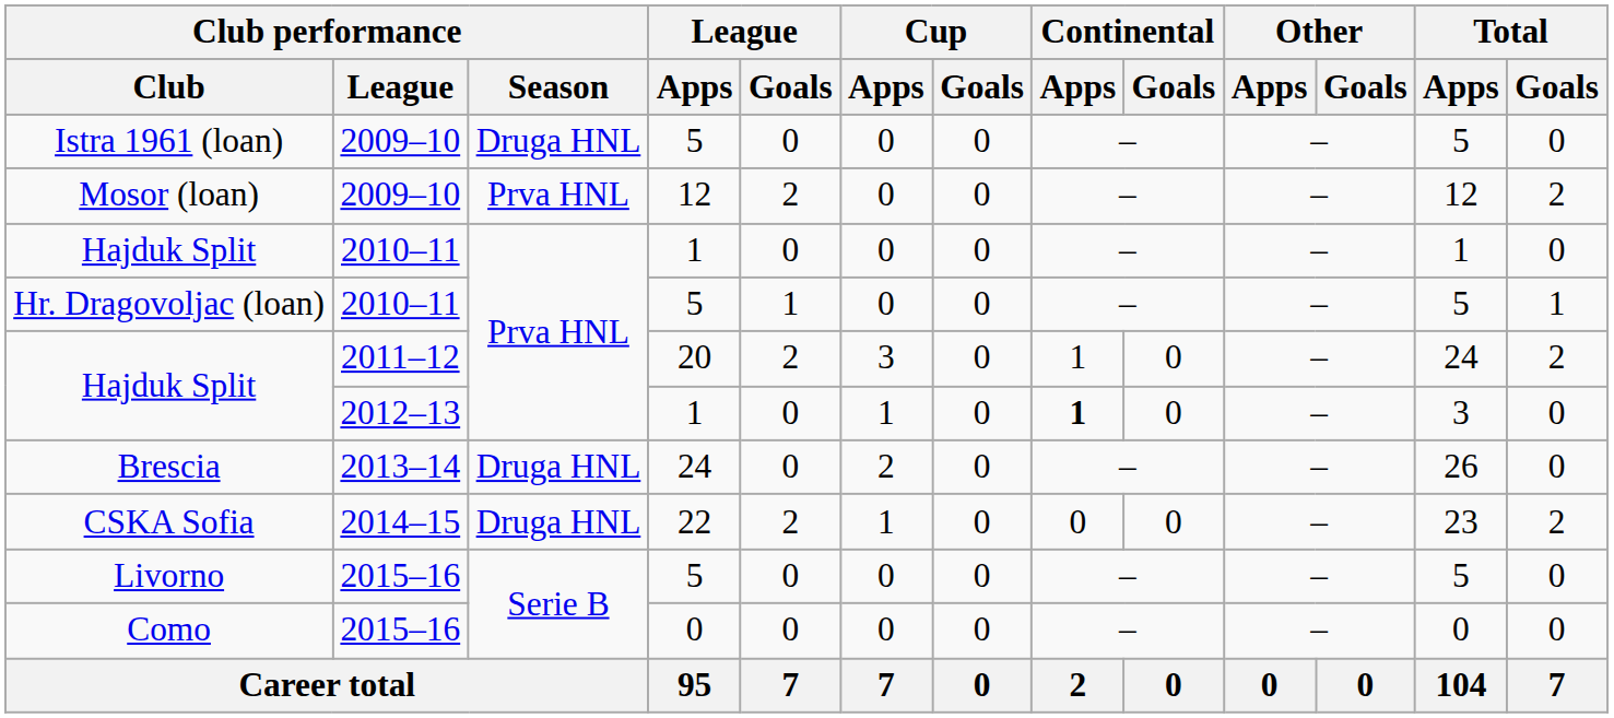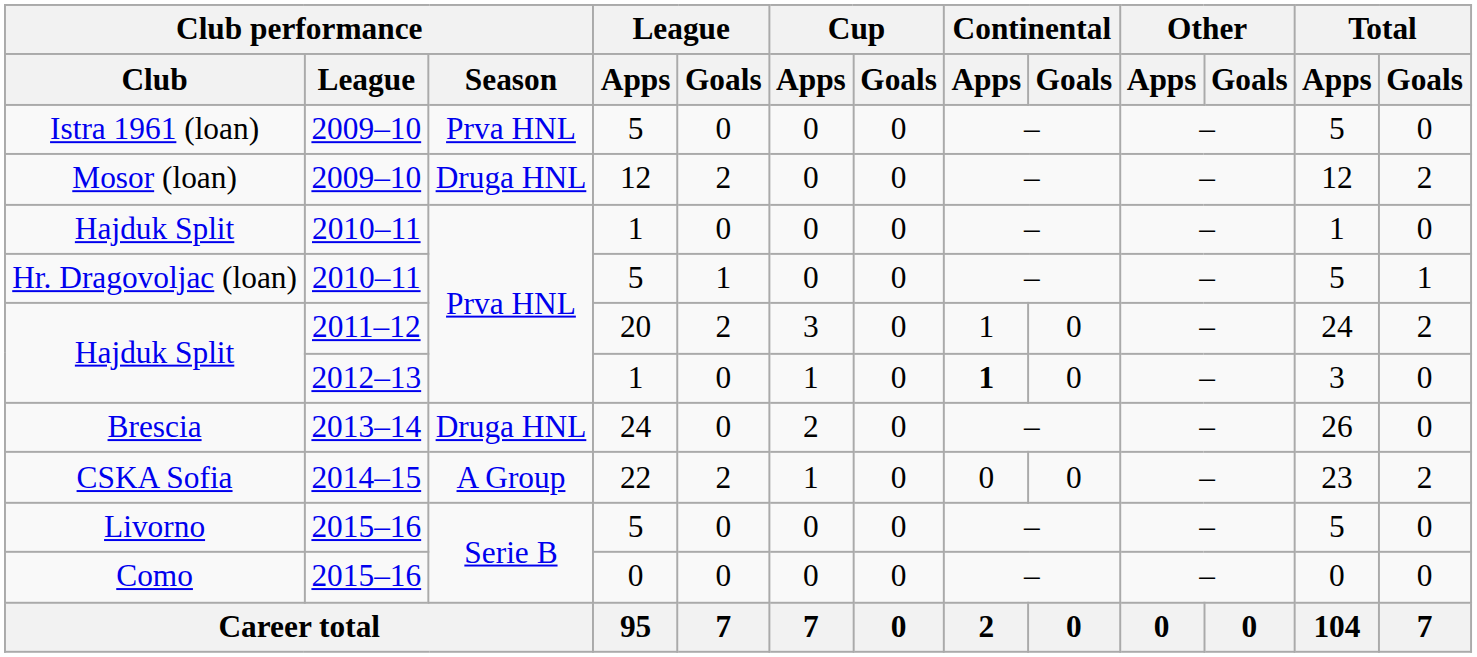Istra 1961 (loan) | Club performance / Season: Druga HNL -> Prva HNL
Mosor (loan) | Club performance / Season: Prva HNL -> Druga HNL
CSKA Sofia | Club performance / Season: Druga HNL -> A Group
